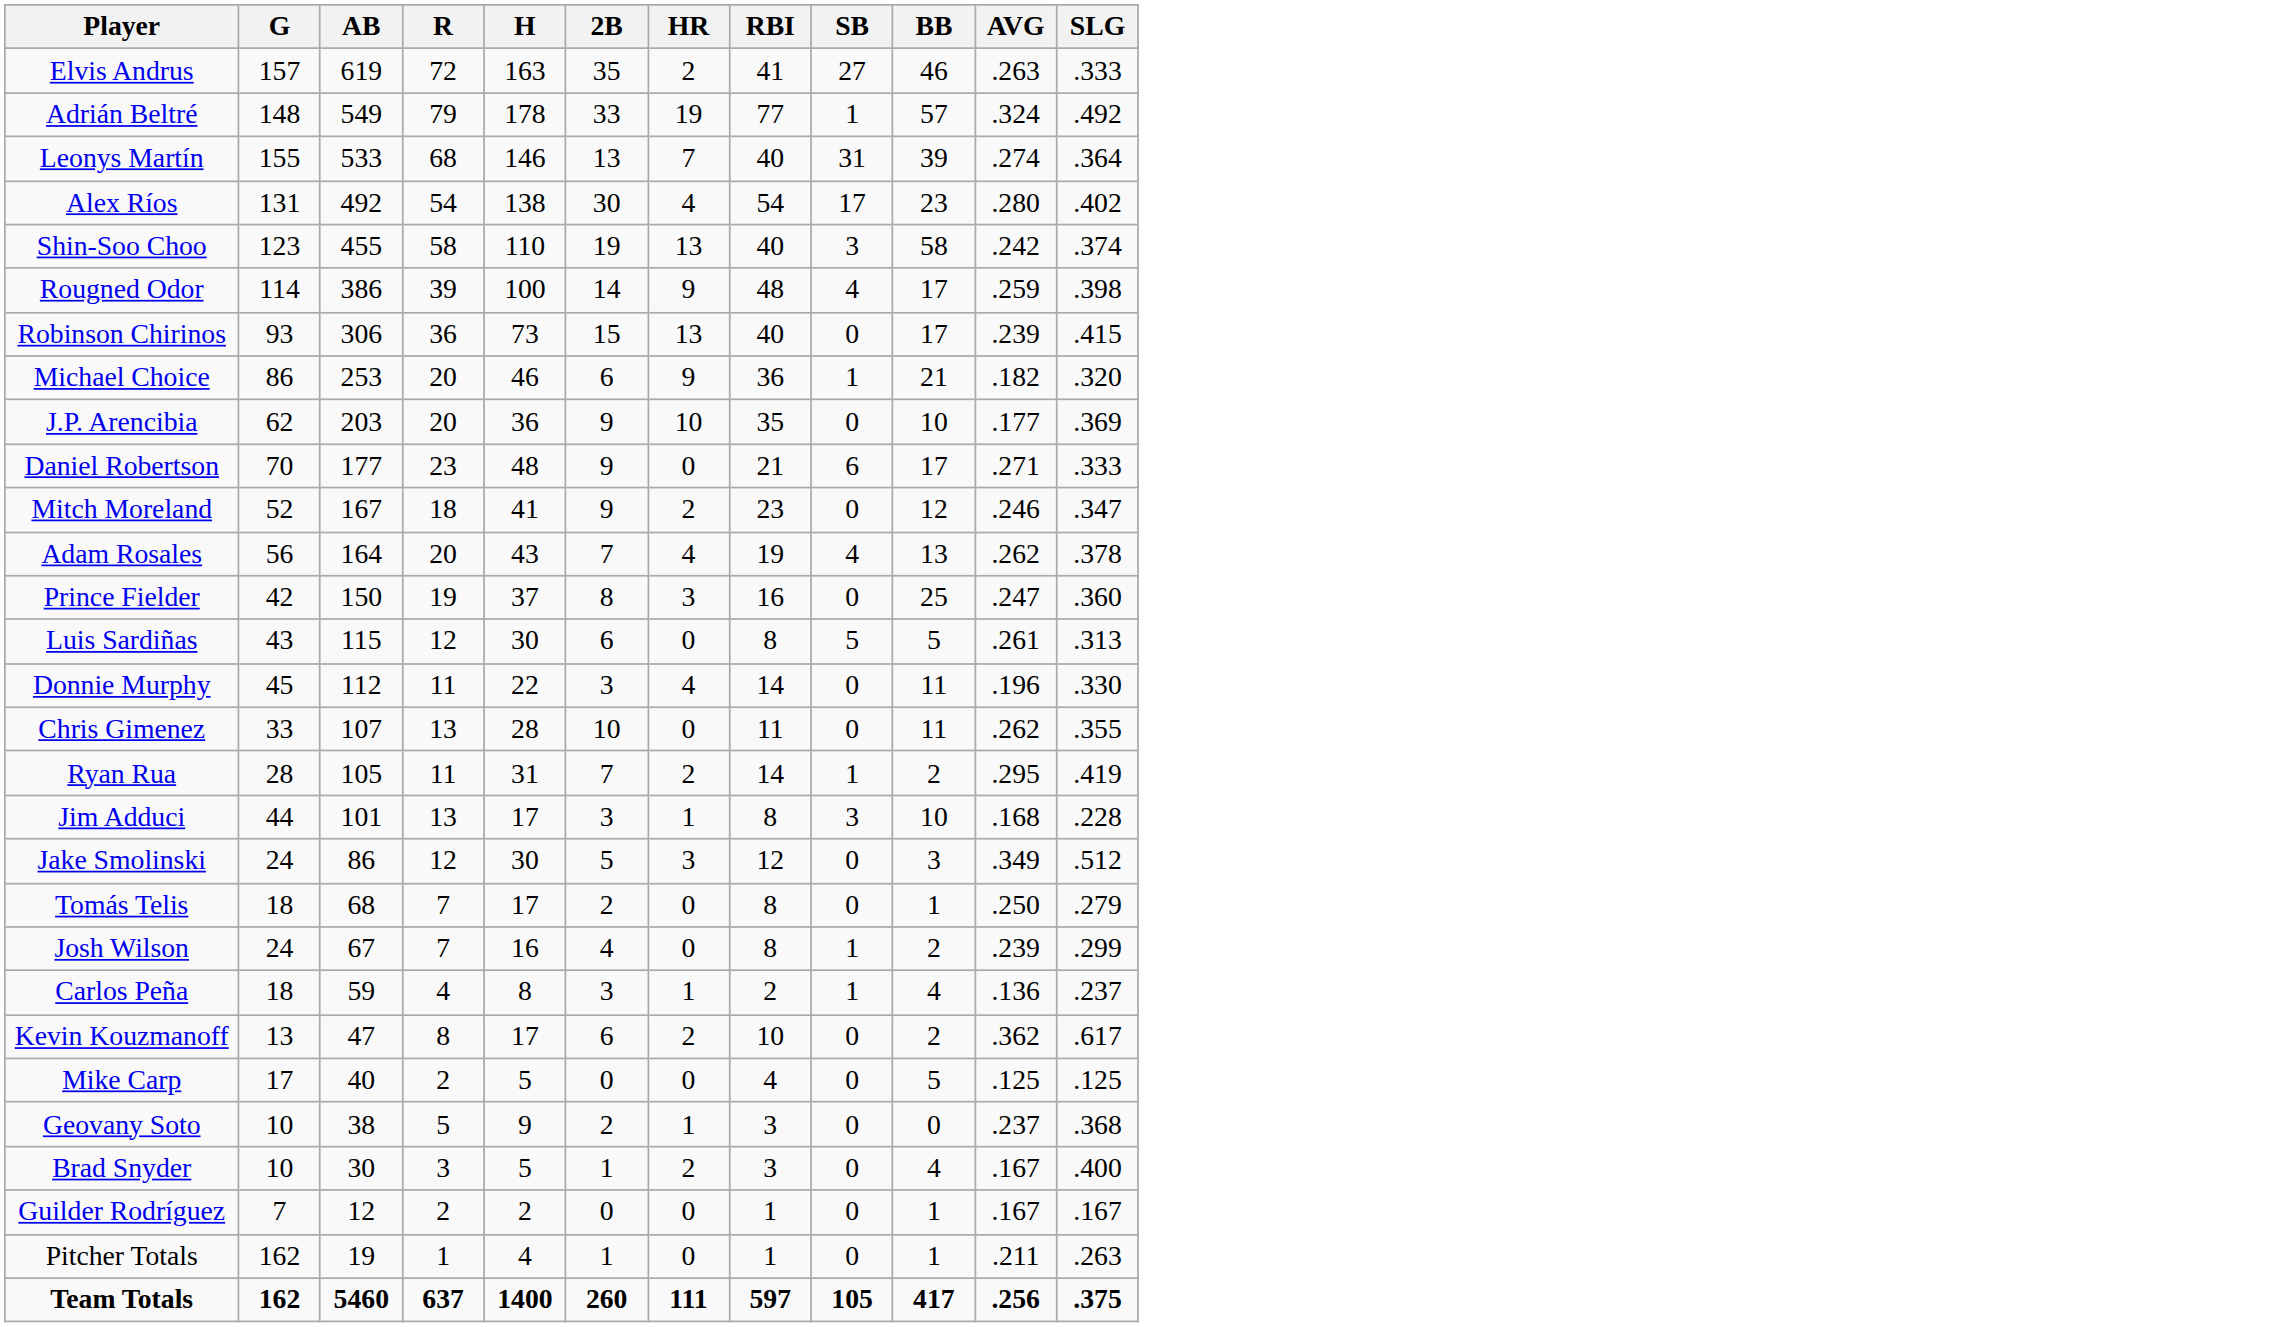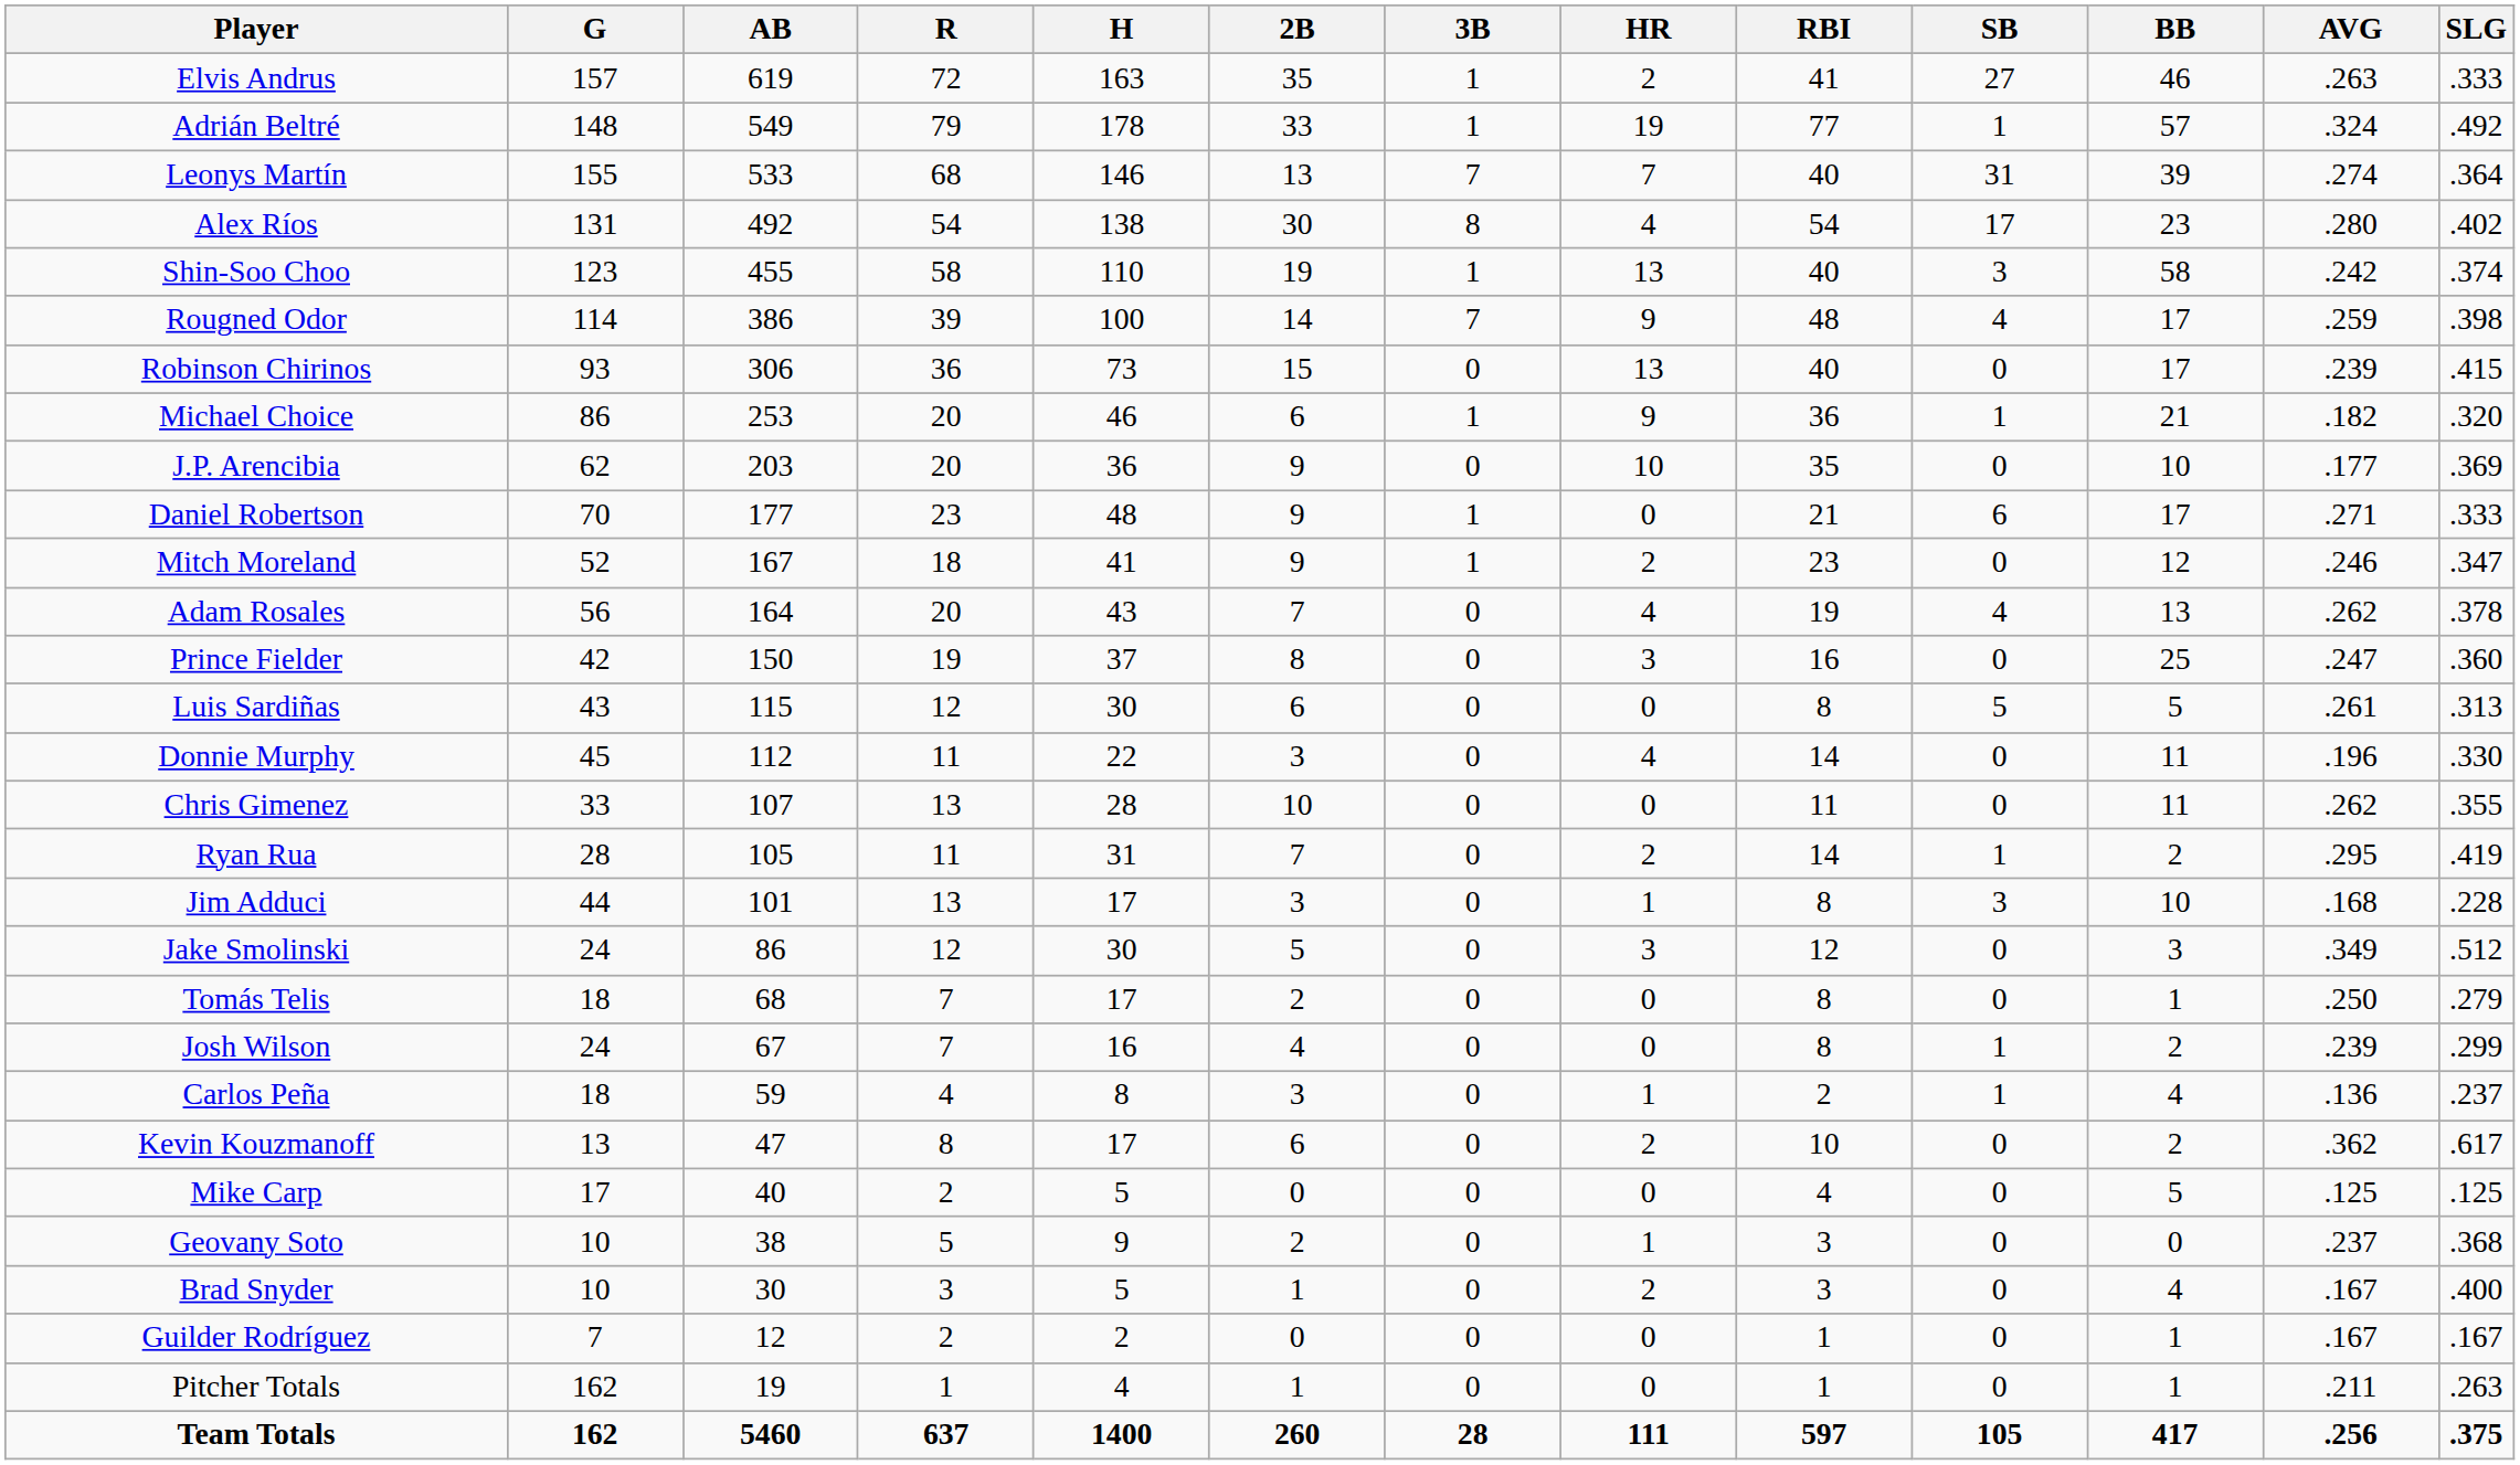+ column: 3B | 1 | 1 | 7 | 8 | 1 | 7 | 0 | 1 | 0 | 1 | 1 | 0 | 0 | 0 | 0 | 0 | 0 | 0 | 0 | 0 | 0 | 0 | 0 | 0 | 0 | 0 | 0 | 0 | 28
